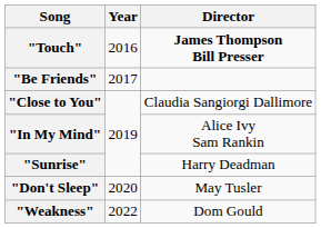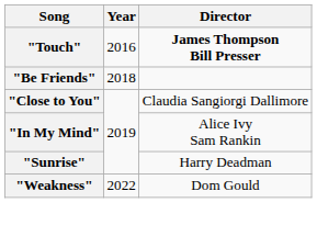"Be Friends" | Year: 2017 -> 2018
- row: "Don't Sleep" | 2020 | May Tusler
